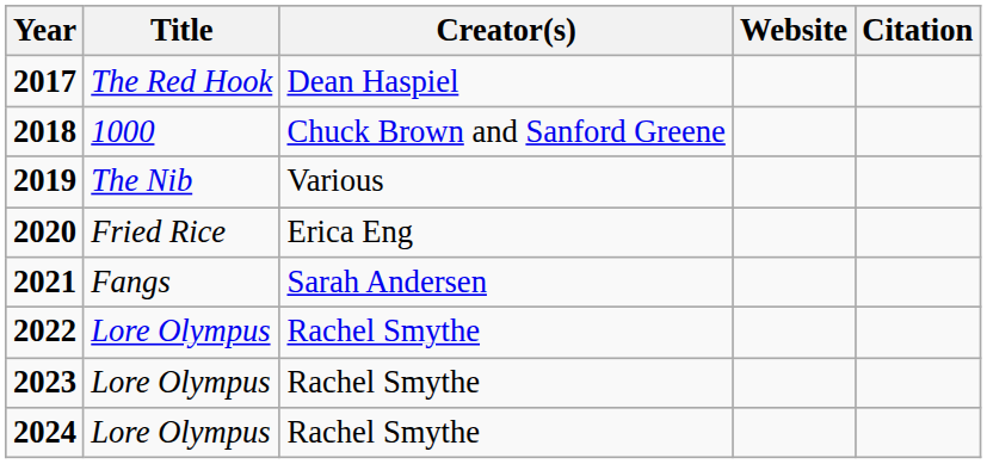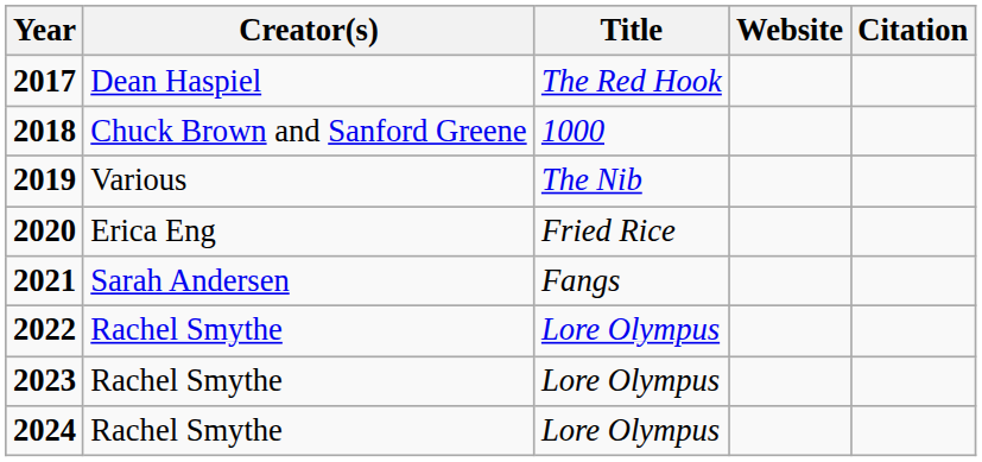columns swapped: Title <-> Creator(s)
